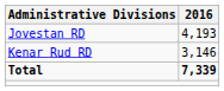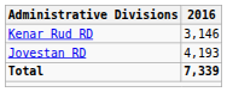rows swapped: Jovestan RD <-> Kenar Rud RD
